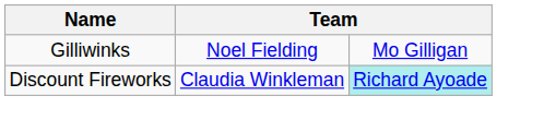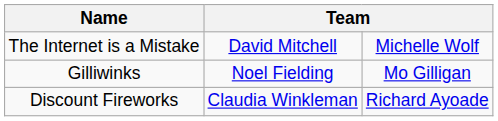+ row: The Internet is a Mistake | David Mitchell | Michelle Wolf
Discount Fireworks | column 3: paleturquoise background -> no background
